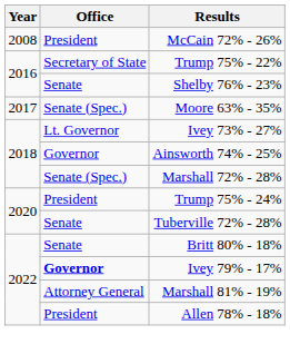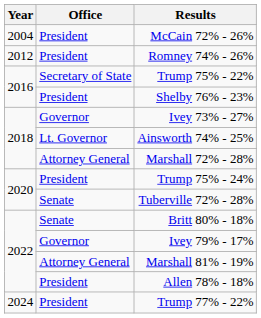McCain 72% - 26% | Year: 2008 -> 2004
+ row: 2012 | President | Romney 74% - 26%
Shelby 76% - 23% | Office: Senate -> President
- row: 2017 | Senate (Spec.) | Moore 63% - 35%
Ivey 73% - 27% | Office: Lt. Governor -> Governor
Ainsworth 74% - 25% | Office: Governor -> Lt. Governor
Marshall 72% - 28% | Office: Senate (Spec.) -> Attorney General
Ivey 79% - 17% | Office: bold -> normal
+ row: 2024 | President | Trump 77% - 22%
